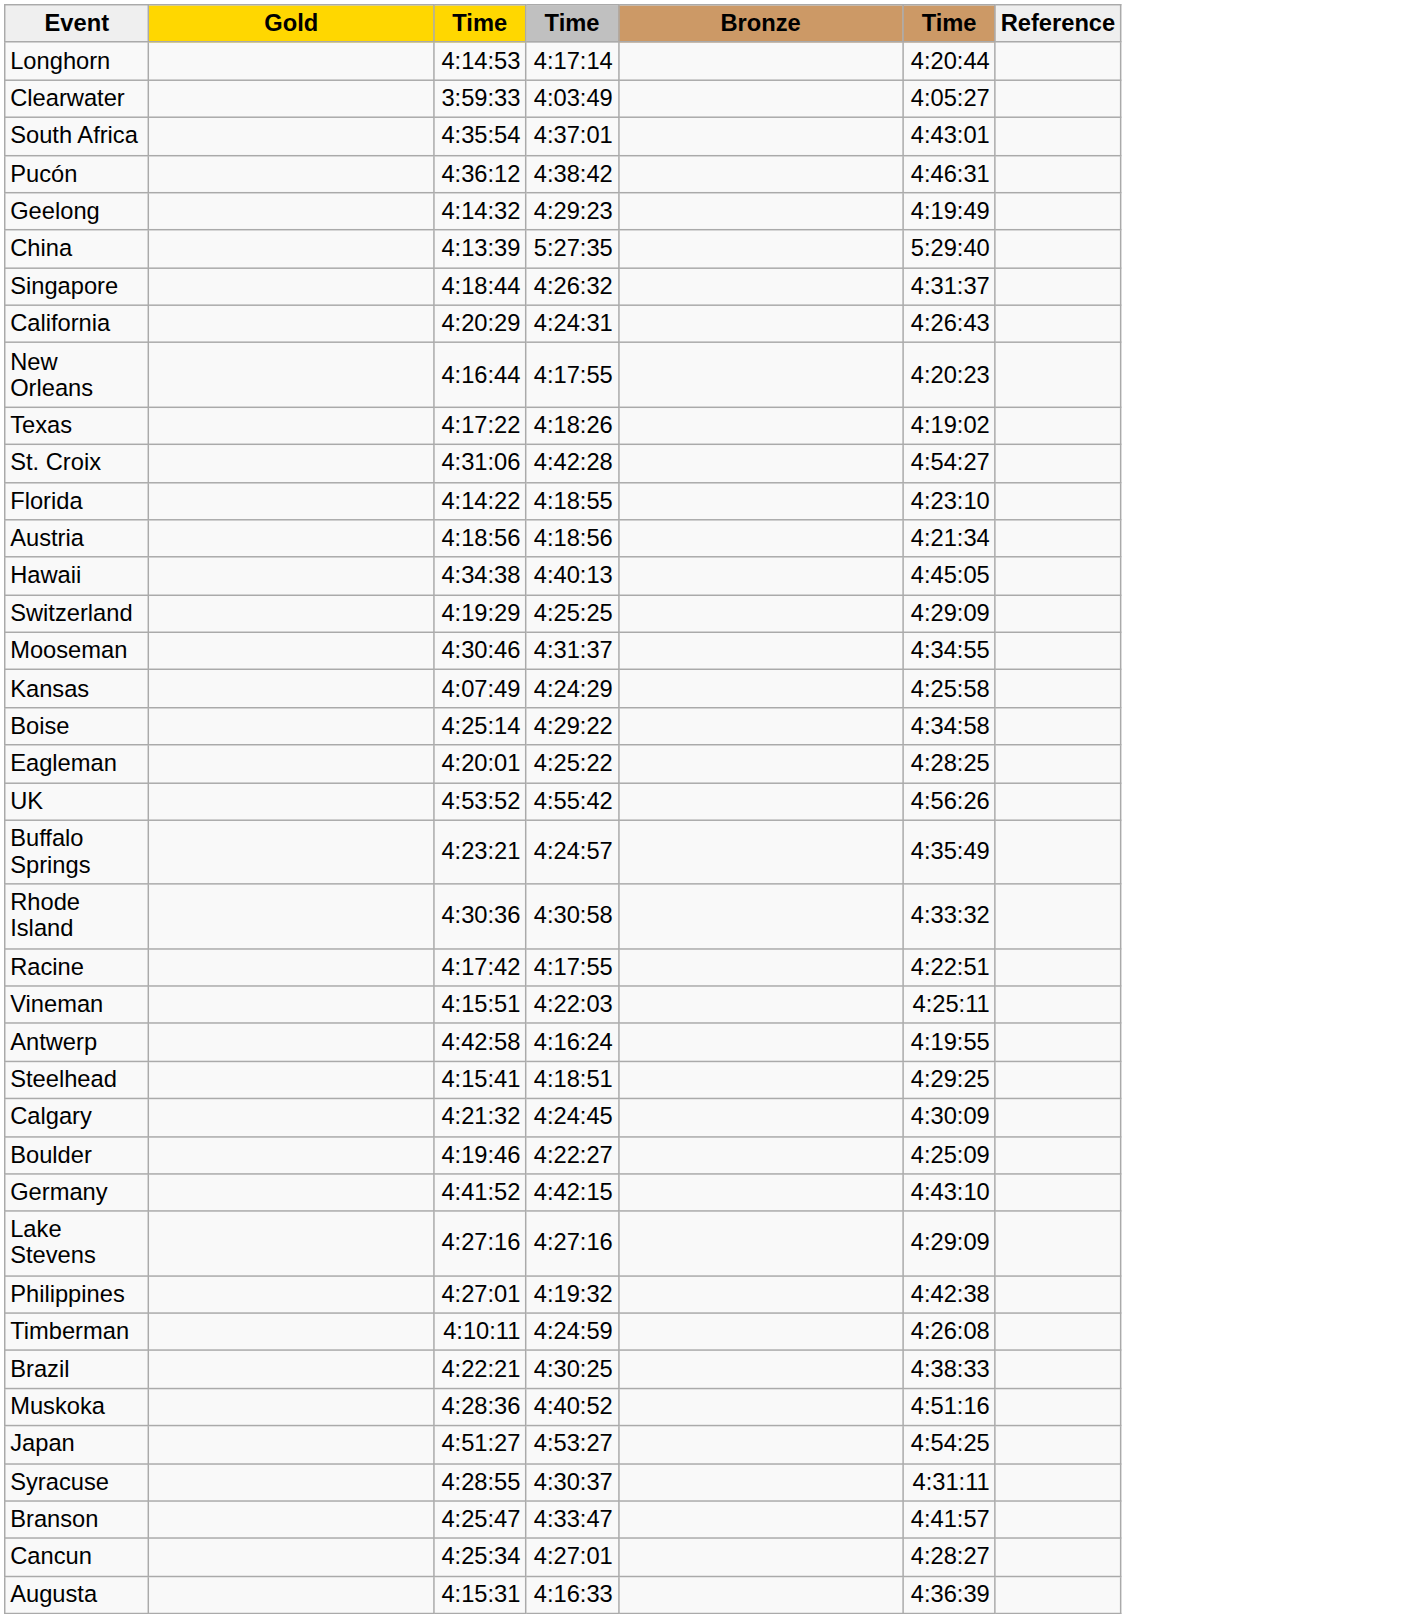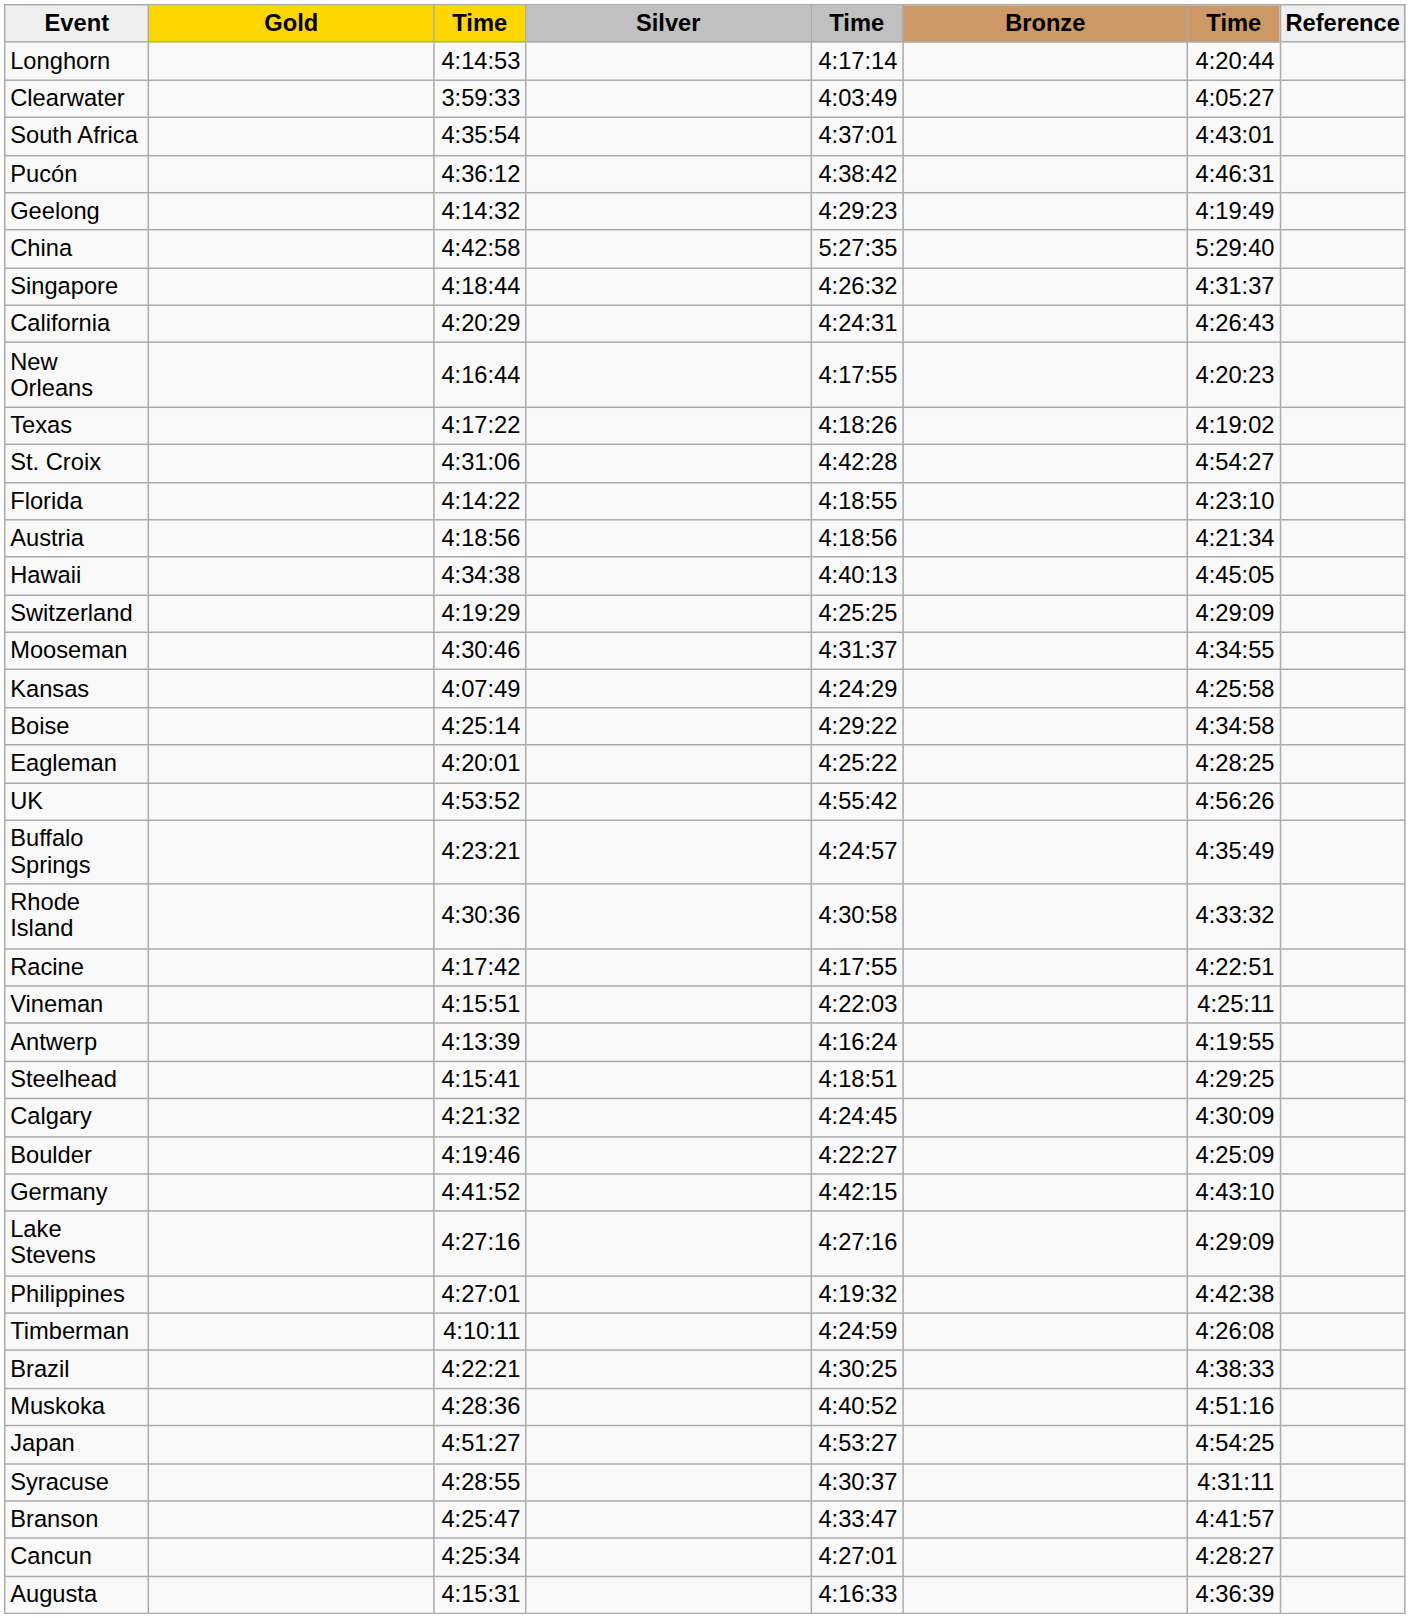+ column: Silver
China | column 3: 4:13:39 -> 4:42:58
Antwerp | column 3: 4:42:58 -> 4:13:39
